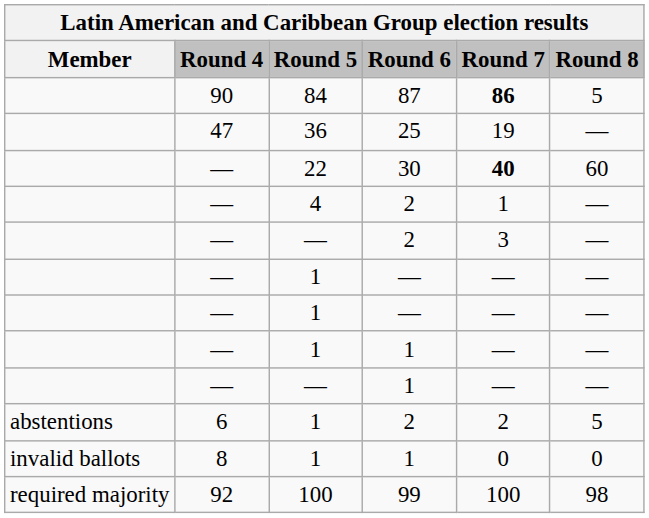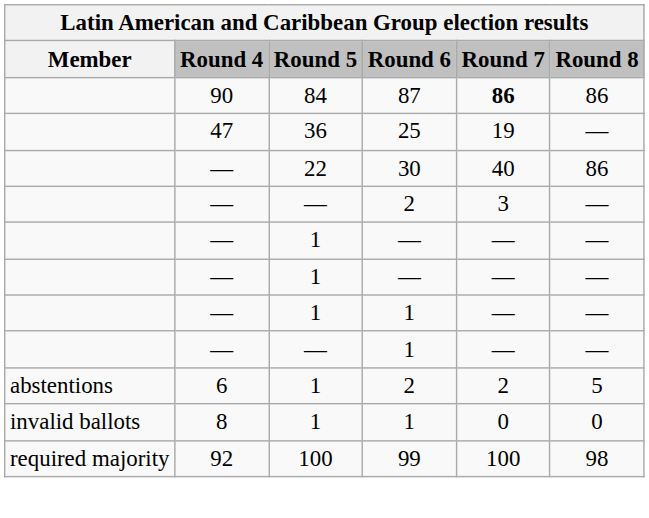84 | Round 8: 5 -> 86
22 | Round 7: bold -> normal
22 | Round 8: 60 -> 86
- row: — | 4 | 2 | 1 | —
